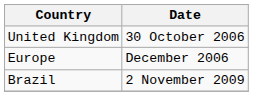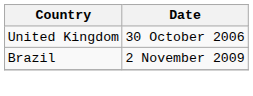- row: Europe | December 2006
